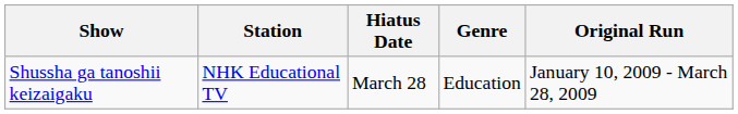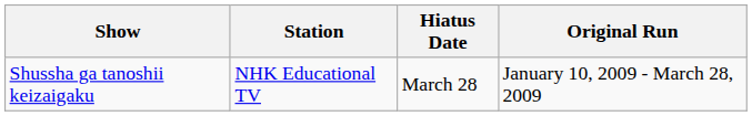- column: Genre | Education
